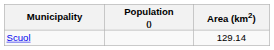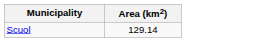- column: Population ()
